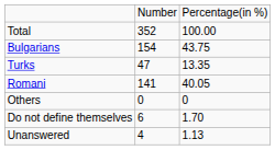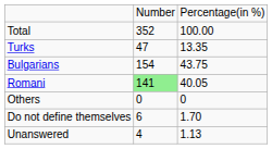rows swapped: Bulgarians <-> Turks
Romani | column 2: no background -> lightgreen background
